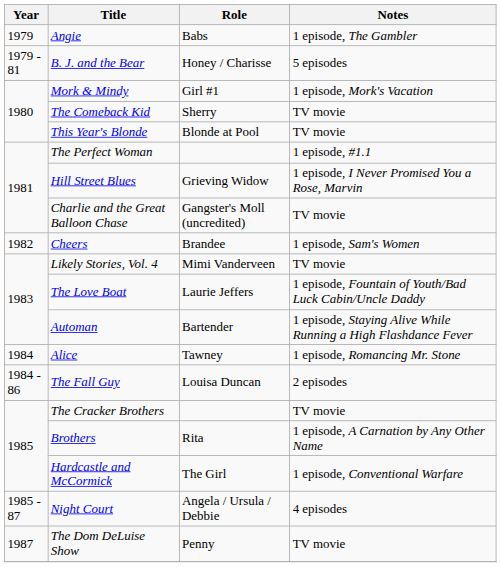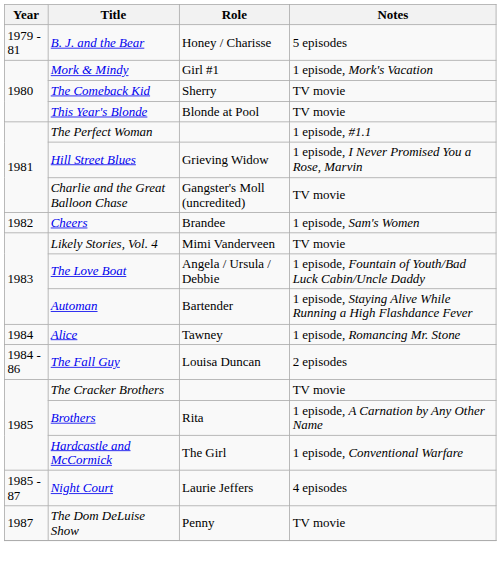- row: 1979 | Angie | Babs | 1 episode, The Gambler
The Love Boat | Role: Laurie Jeffers -> Angela / Ursula / Debbie
Night Court | Role: Angela / Ursula / Debbie -> Laurie Jeffers
